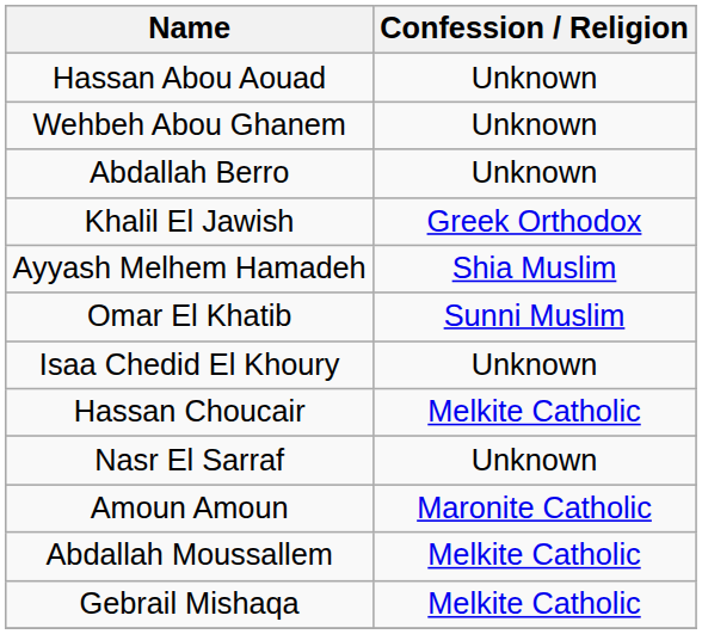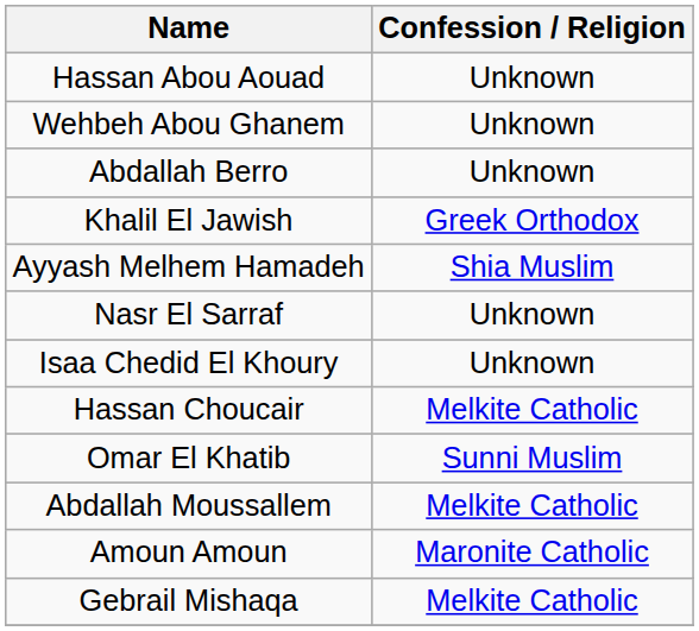rows swapped: Omar El Khatib <-> Nasr El Sarraf
rows swapped: Amoun Amoun <-> Abdallah Moussallem
